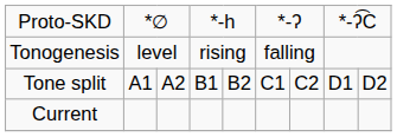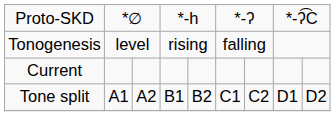rows swapped: Tone split <-> Current
